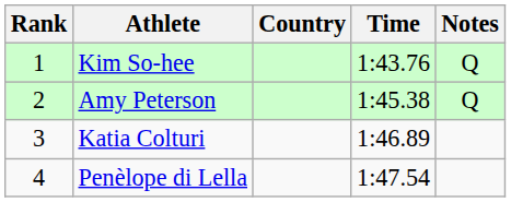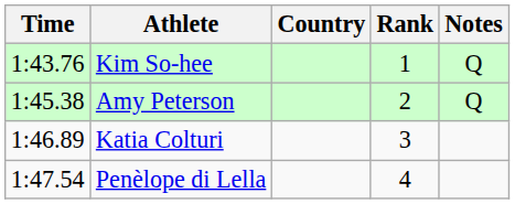columns swapped: Rank <-> Time
